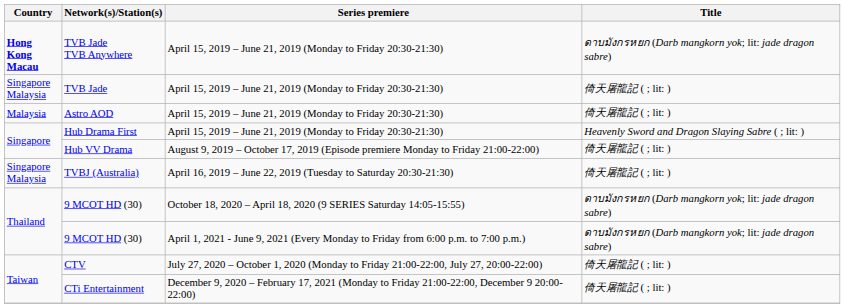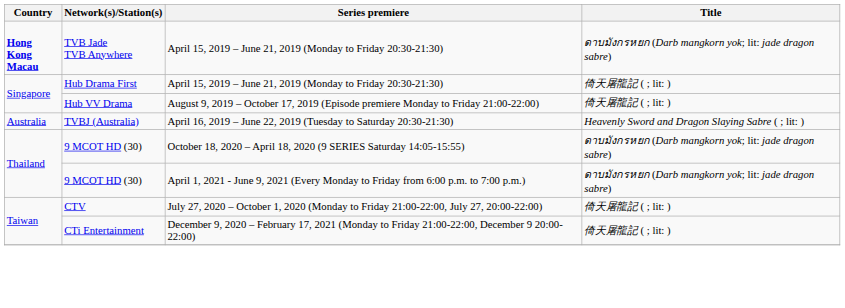- row: Singapore Malaysia | TVB Jade | April 15, 2019 – June 21, 2019 (Monday to Friday 20:30-21:30) | 倚天屠龍記 ( ; lit: )
- row: Malaysia | Astro AOD | April 15, 2019 – June 21, 2019 (Monday to Friday 20:30-21:30) | 倚天屠龍記 ( ; lit: )
Hub Drama First | Title: Heavenly Sword and Dragon Slaying Sabre ( ; lit: ) -> 倚天屠龍記 ( ; lit: )
TVBJ (Australia) | Country: Singapore Malaysia -> Australia
TVBJ (Australia) | Title: 倚天屠龍記 ( ; lit: ) -> Heavenly Sword and Dragon Slaying Sabre ( ; lit: )
